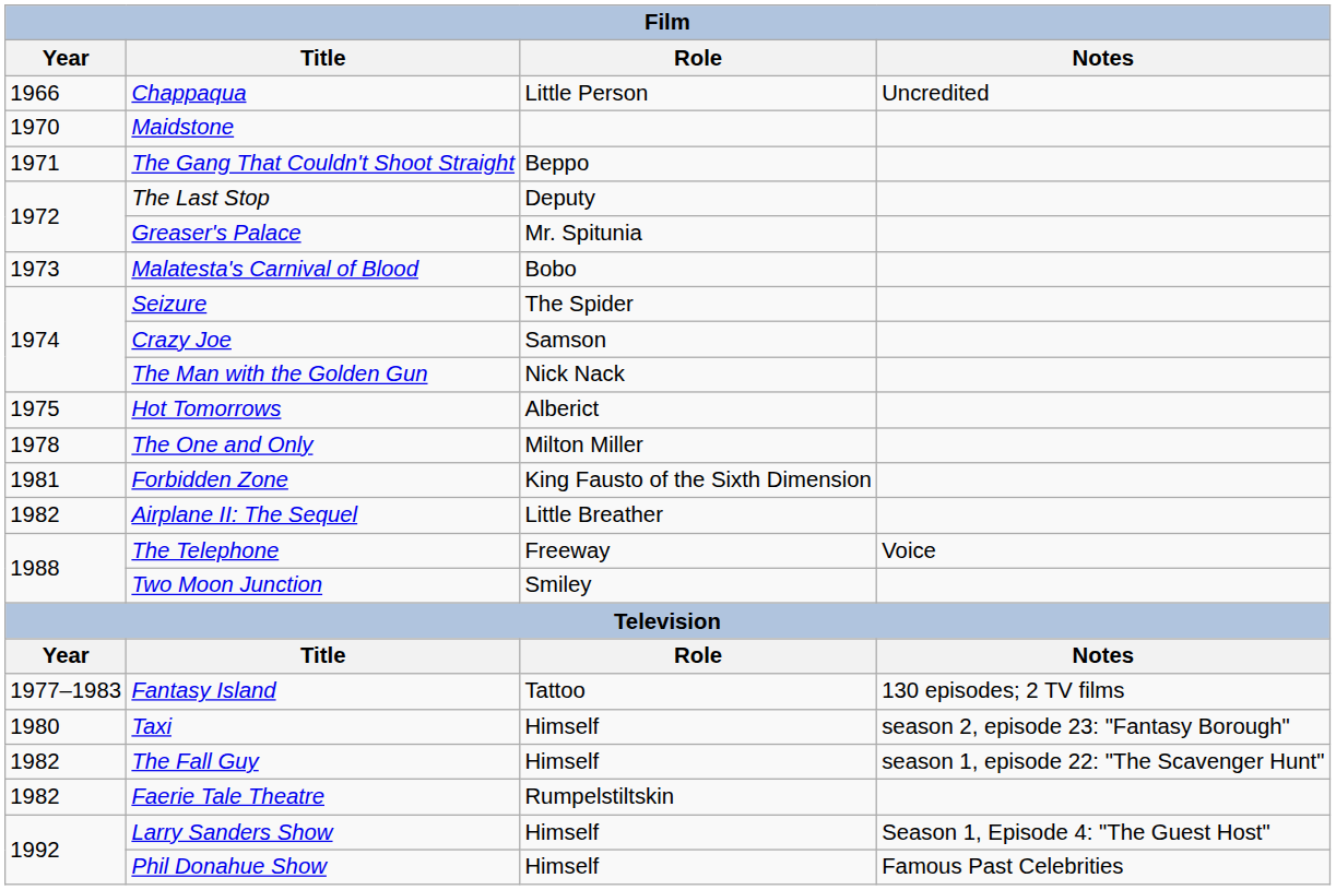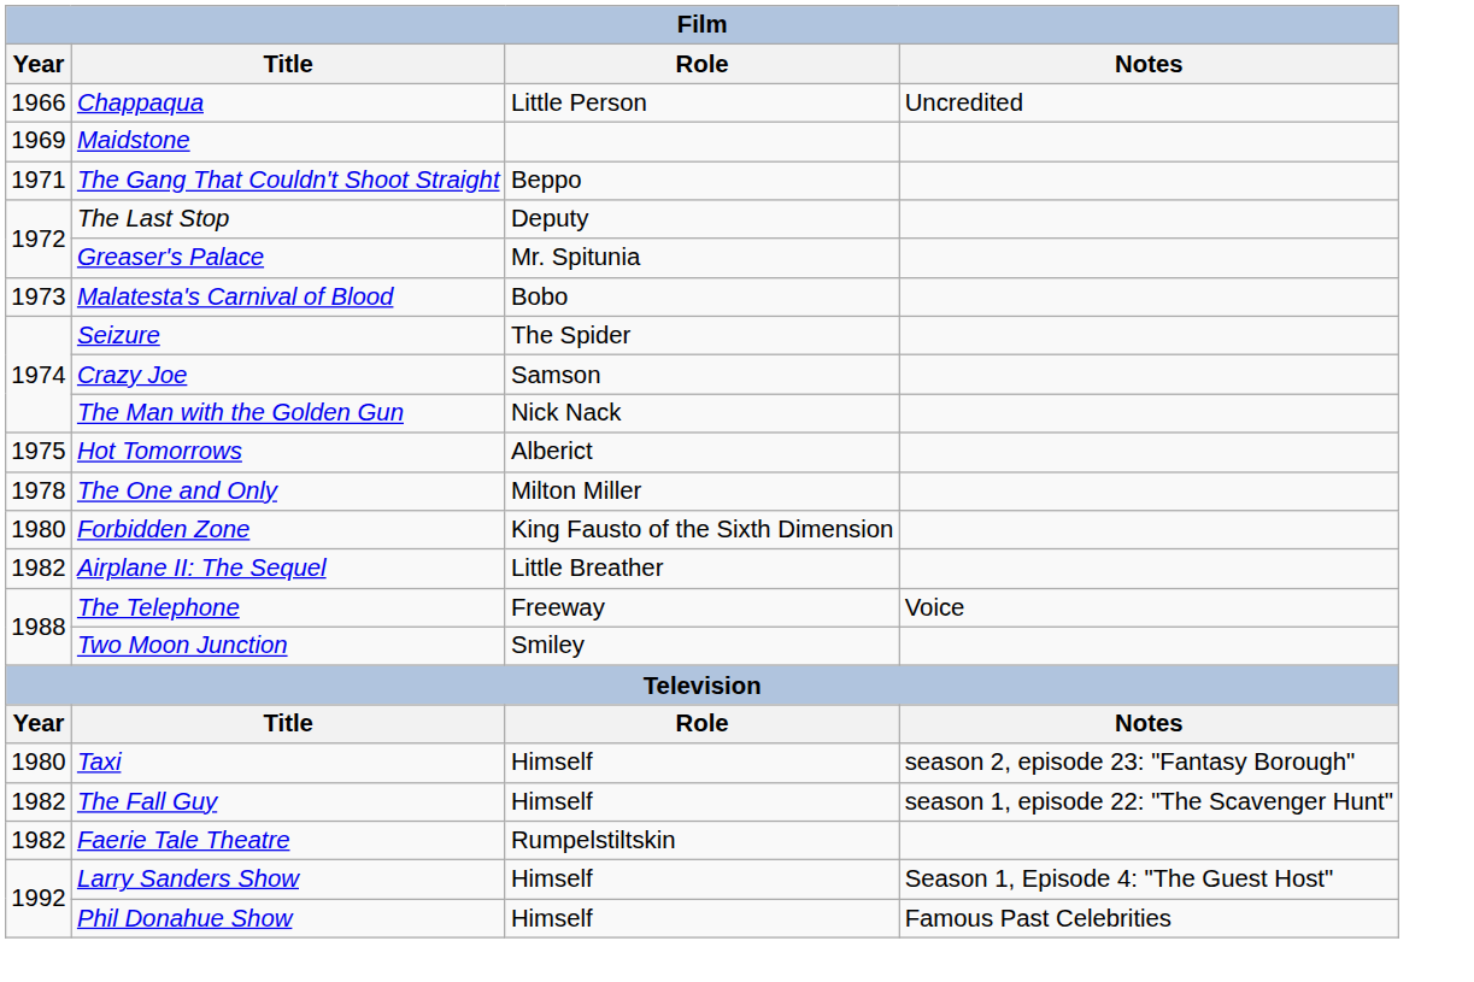Maidstone | Year: 1970 -> 1969
Forbidden Zone | Year: 1981 -> 1980
- row: 1977–1983 | Fantasy Island | Tattoo | 130 episodes; 2 TV films
